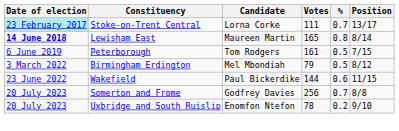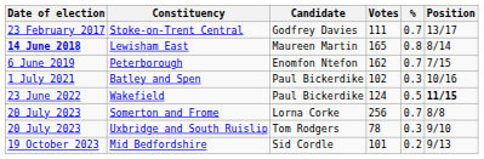Stoke-on-Trent Central | Date of election: paleturquoise background -> no background
Stoke-on-Trent Central | Candidate: Lorna Corke -> Godfrey Davies
Peterborough | Candidate: Tom Rodgers -> Enomfon Ntefon
Peterborough | Votes: 161 -> 162
Peterborough | %: 0.5 -> 0.7
+ row: 1 July 2021 | Batley and Spen | Paul Bickerdike | 102 | 0.3 | 10/16
- row: 3 March 2022 | Birmingham Erdington | Mel Mbondiah | 79 | 0.5 | 8/12
Wakefield | Votes: 144 -> 124
Wakefield | %: 0.6 -> 0.5
Wakefield | Position: normal -> bold
Somerton and Frome | Candidate: Godfrey Davies -> Lorna Corke
Uxbridge and South Ruislip | Candidate: Enomfon Ntefon -> Tom Rodgers
Uxbridge and South Ruislip | %: 0.2 -> 0.3
+ row: 19 October 2023 | Mid Bedfordshire | Sid Cordle | 101 | 0.2 | 9/13
